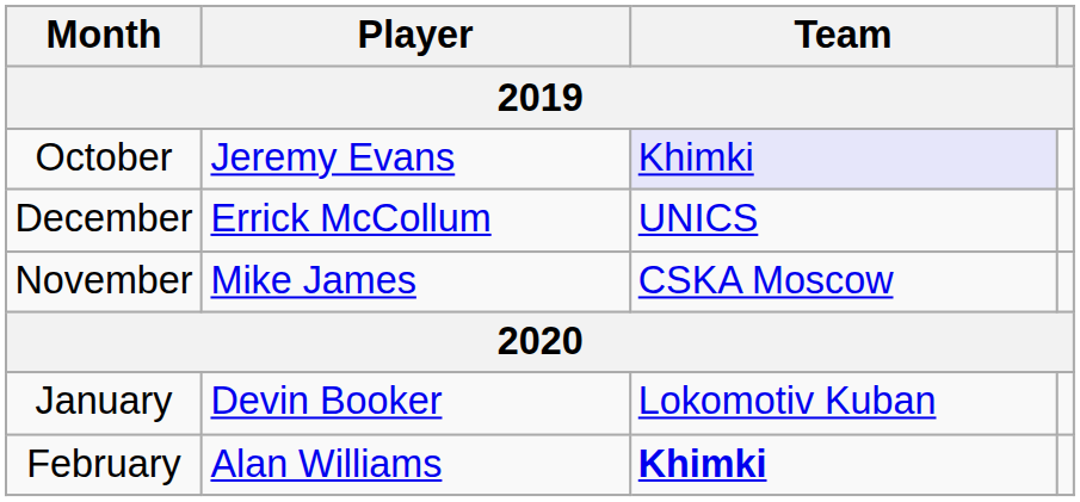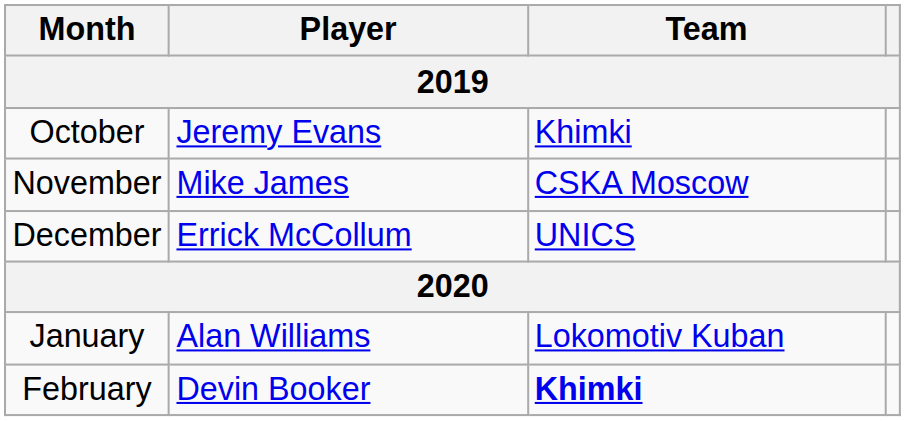October | Team: lavender background -> no background
rows swapped: November <-> December
January | Player: Devin Booker -> Alan Williams
February | Player: Alan Williams -> Devin Booker
